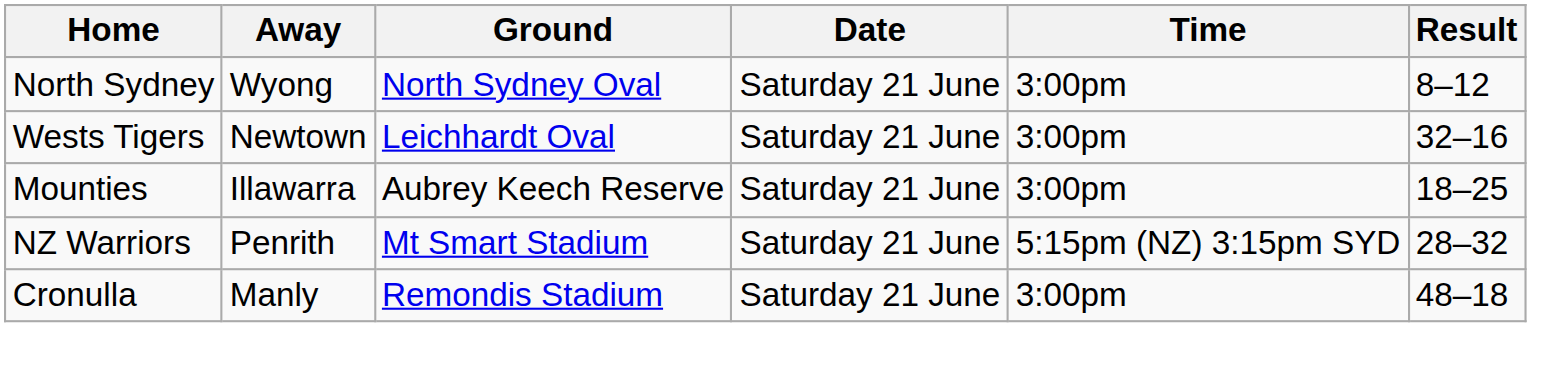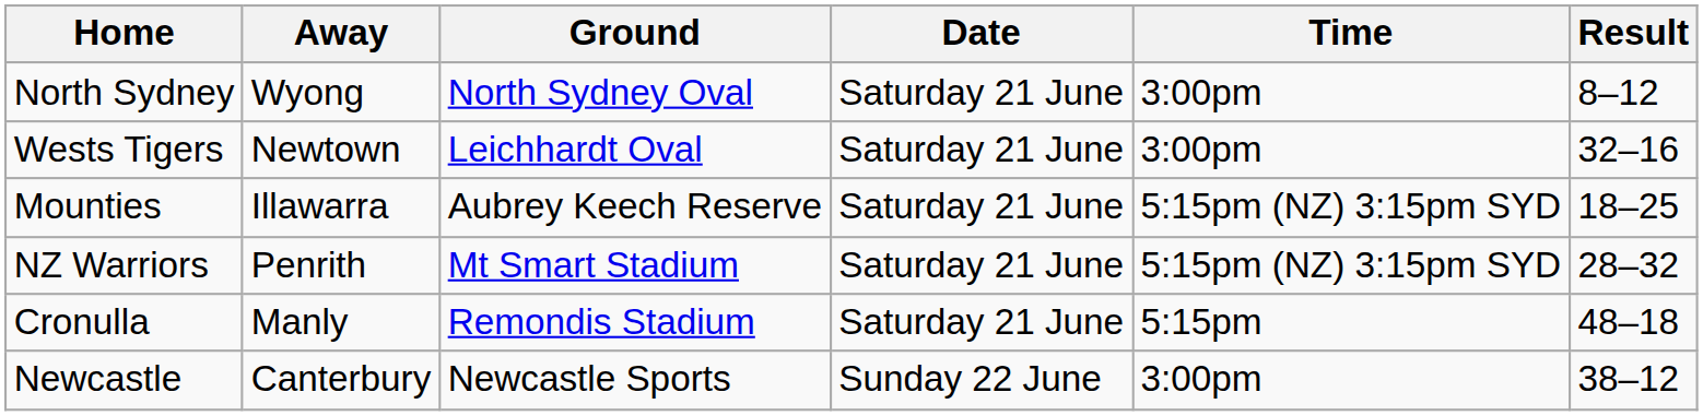Mounties | Time: 3:00pm -> 5:15pm (NZ) 3:15pm SYD
Cronulla | Time: 3:00pm -> 5:15pm
+ row: Newcastle | Canterbury | Newcastle Sports | Sunday 22 June | 3:00pm | 38–12
